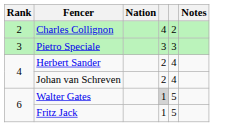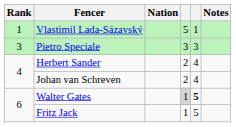+ row: 1 | Vlastimil Lada-Sázavský | 5 | 1
- row: 2 | Charles Collignon | 4 | 2
Walter Gates | column 5: normal -> bold
